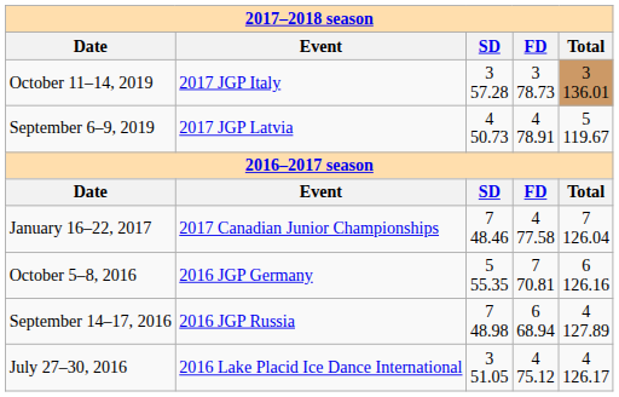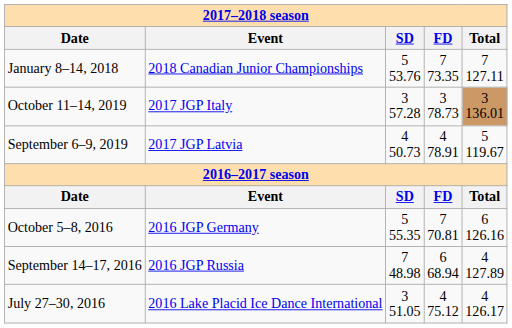+ row: January 8–14, 2018 | 2018 Canadian Junior Championships | 5 53.76 | 7 73.35 | 7 127.11
- row: January 16–22, 2017 | 2017 Canadian Junior Championships | 7 48.46 | 4 77.58 | 7 126.04
